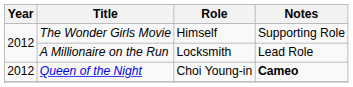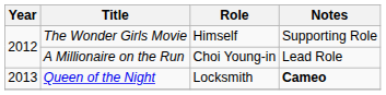A Millionaire on the Run | Role: Locksmith -> Choi Young-in
Queen of the Night | Year: 2012 -> 2013
Queen of the Night | Role: Choi Young-in -> Locksmith
